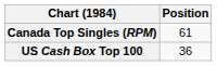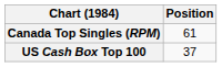US Cash Box Top 100 | Position: 36 -> 37
